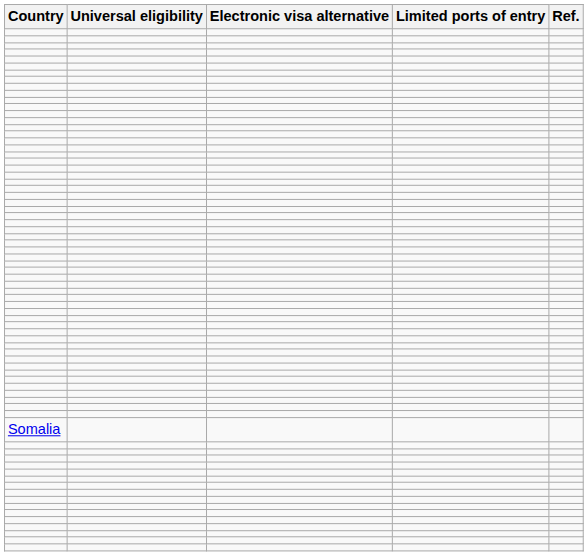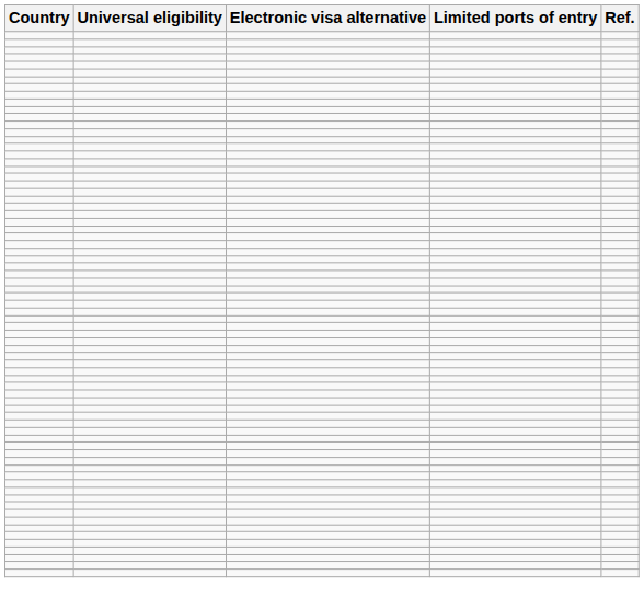- row: Somalia
